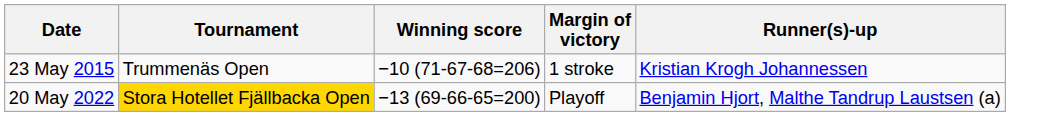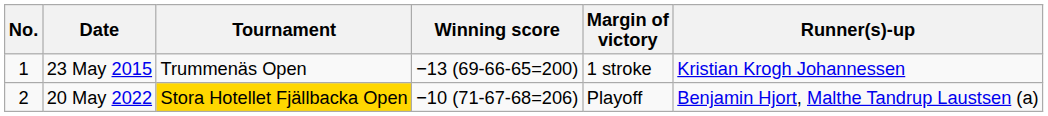+ column: No. | 1 | 2
23 May 2015 | Winning score: −10 (71-67-68=206) -> −13 (69-66-65=200)
20 May 2022 | Winning score: −13 (69-66-65=200) -> −10 (71-67-68=206)
